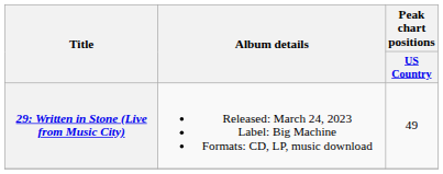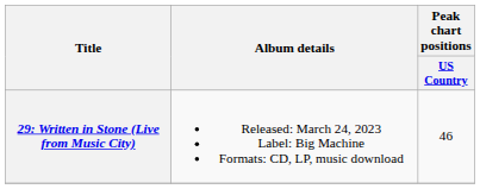29: Written in Stone (Live from Music City) | Peak chart positions / US Country: 49 -> 46
